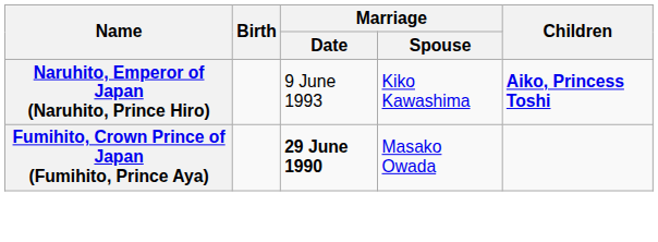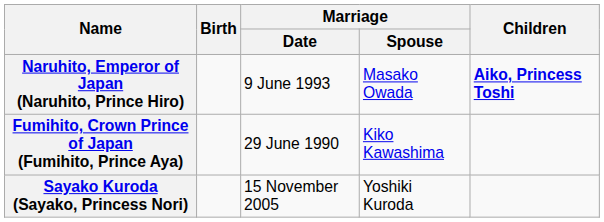Naruhito, Emperor of Japan (Naruhito, Prince Hiro) | Marriage / Spouse: Kiko Kawashima -> Masako Owada
Fumihito, Crown Prince of Japan (Fumihito, Prince Aya) | Marriage / Date: bold -> normal
Fumihito, Crown Prince of Japan (Fumihito, Prince Aya) | Marriage / Spouse: Masako Owada -> Kiko Kawashima
+ row: Sayako Kuroda (Sayako, Princess Nori) | 15 November 2005 | Yoshiki Kuroda
